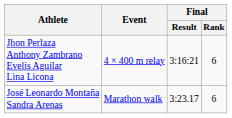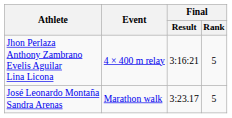Jhon Perlaza Anthony Zambrano Evelis Aguilar Lina Licona | Final / Rank: 6 -> 5
José Leonardo Montaña Sandra Arenas | Final / Rank: 6 -> 5
